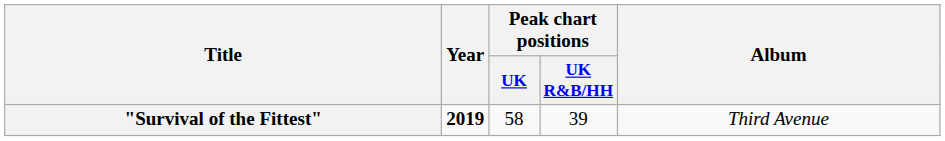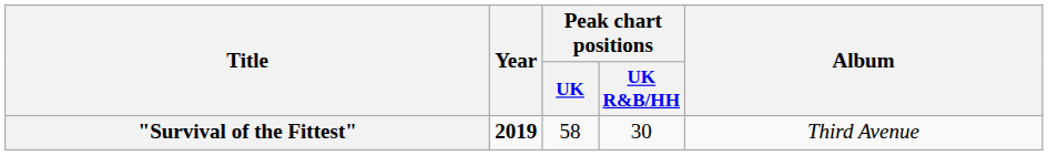"Survival of the Fittest" | Peak chart positions / UK R&B/HH: 39 -> 30
